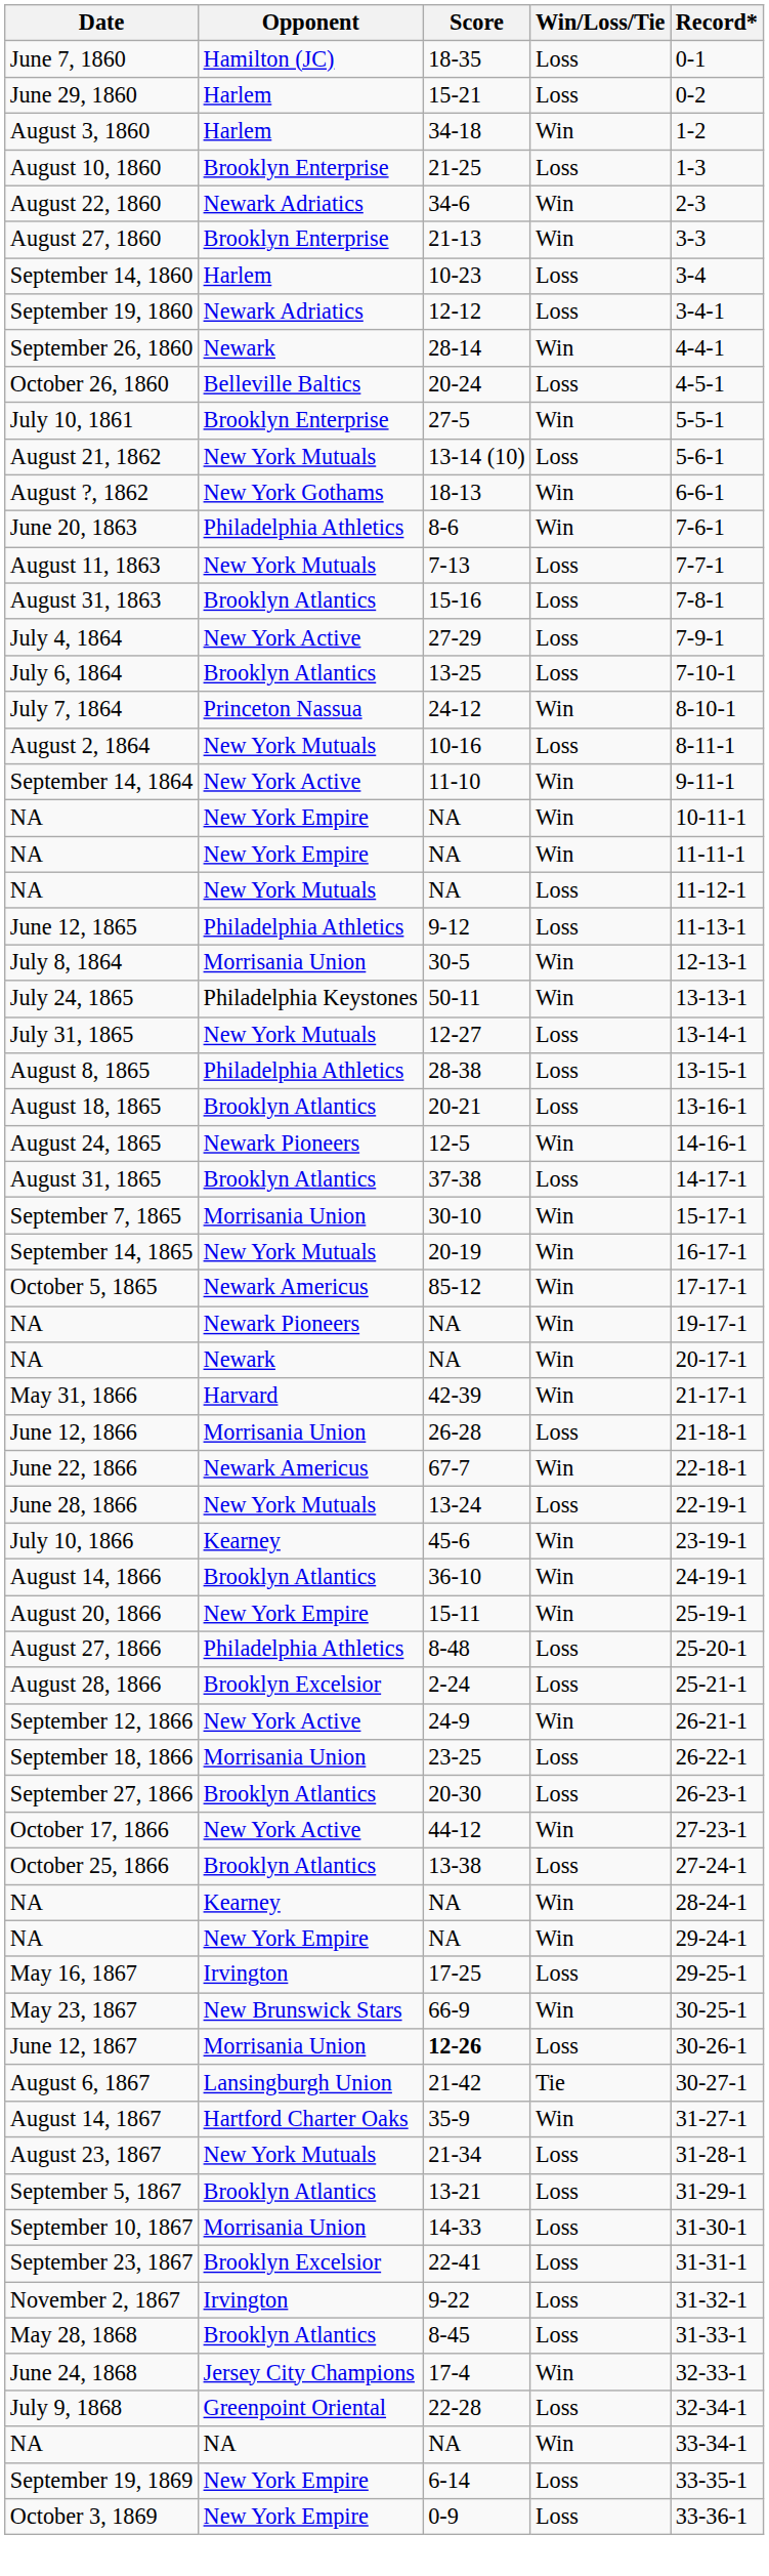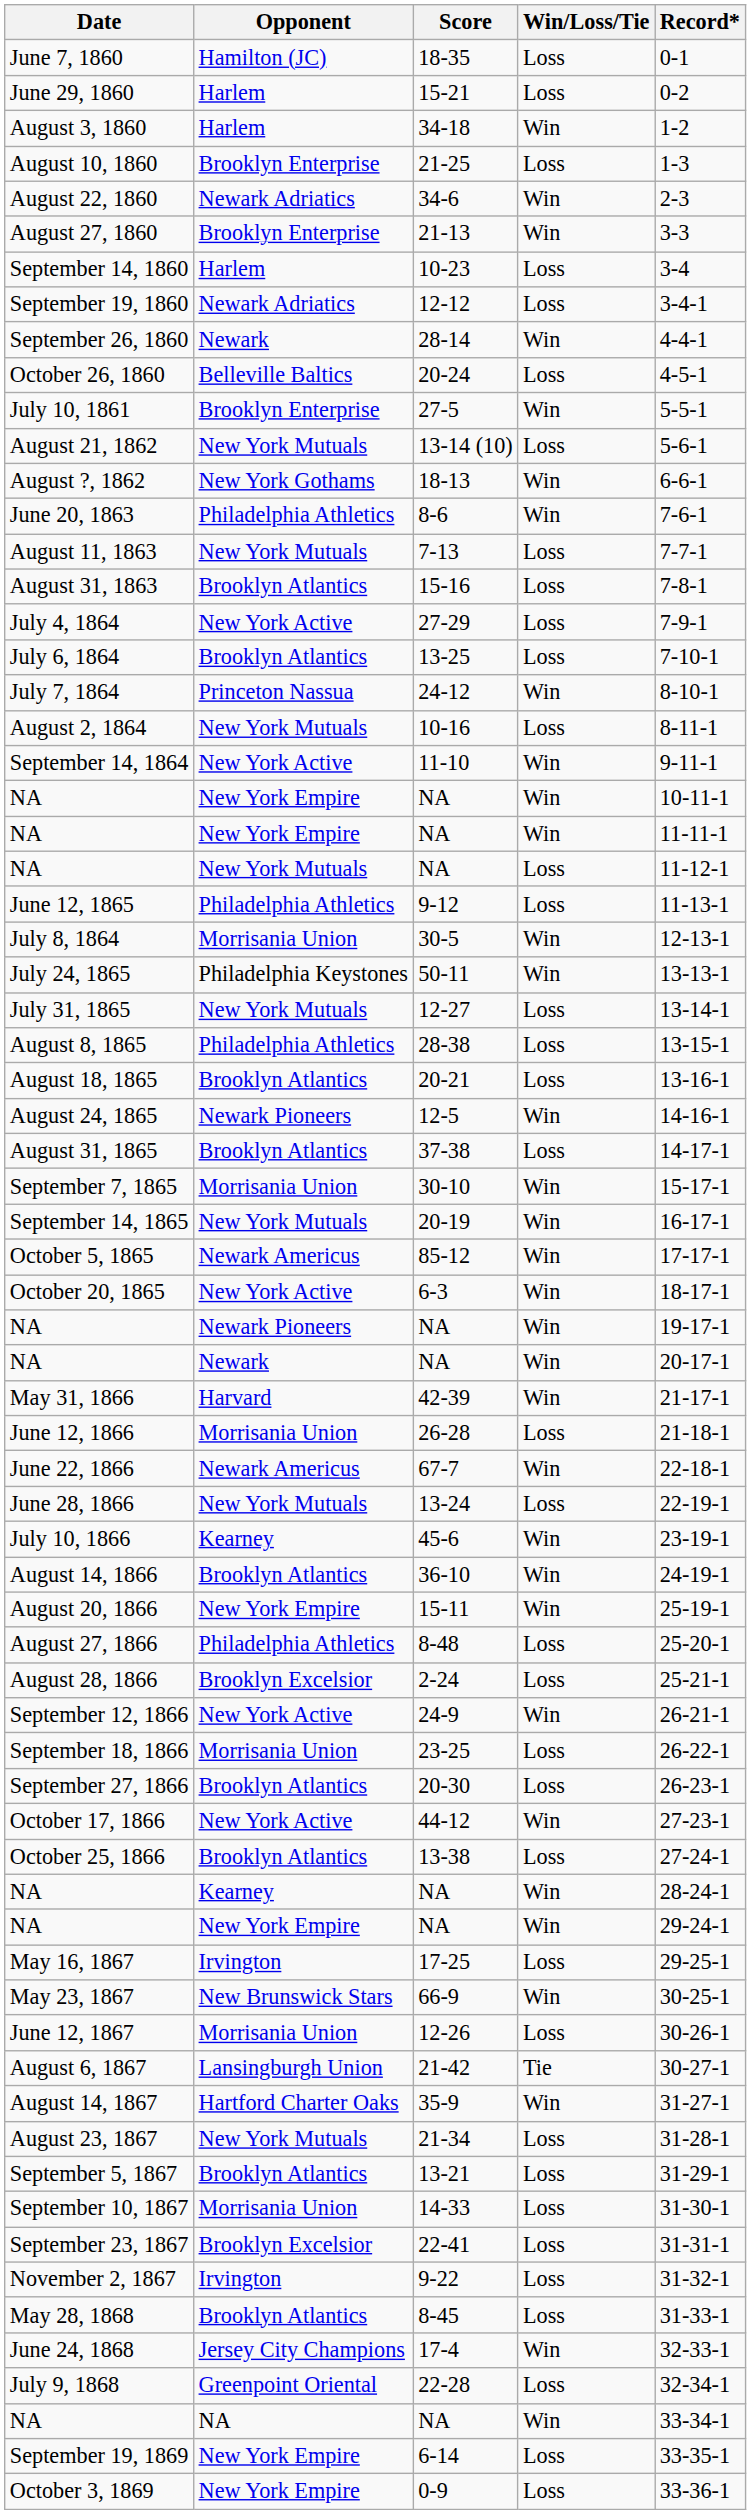+ row: October 20, 1865 | New York Active | 6-3 | Win | 18-17-1
June 12, 1867 | Score: bold -> normal
